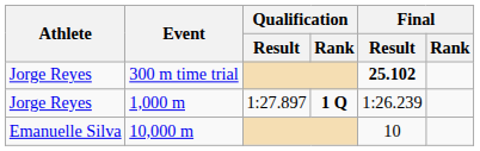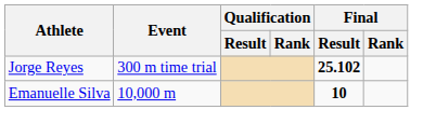- row: Jorge Reyes | 1,000 m | 1:27.897 | 1 Q | 1:26.239
10,000 m | Final / Result: normal -> bold
